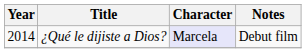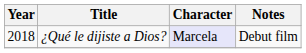¿Qué le dijiste a Dios? | Year: 2014 -> 2018
